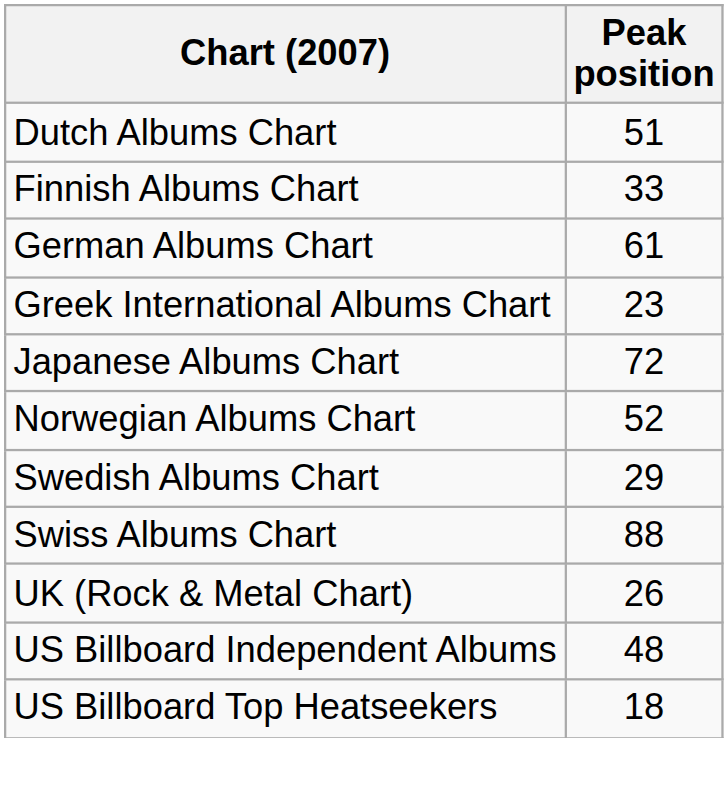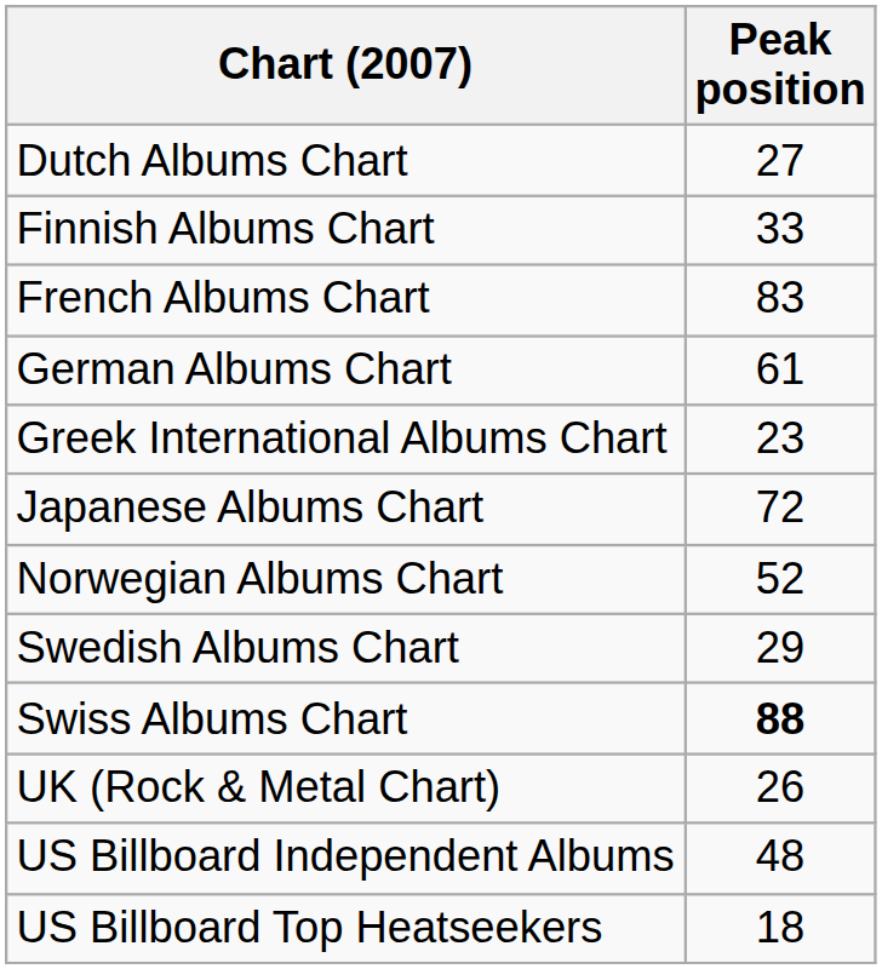Dutch Albums Chart | Peak position: 51 -> 27
+ row: French Albums Chart | 83
Swiss Albums Chart | Peak position: normal -> bold
